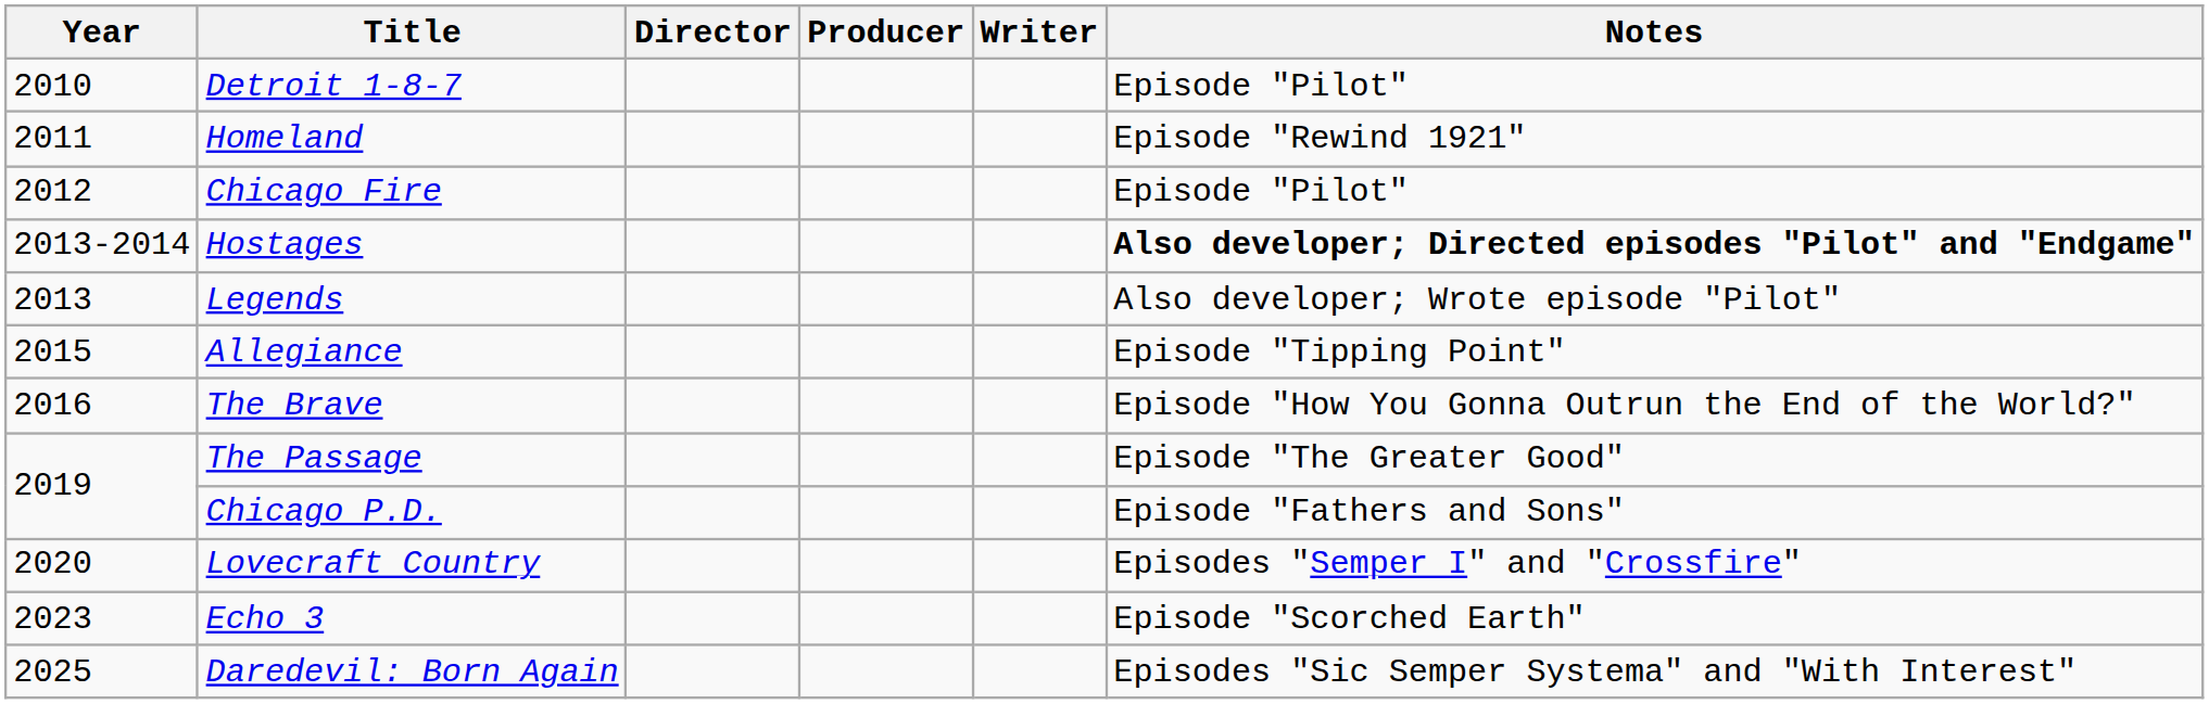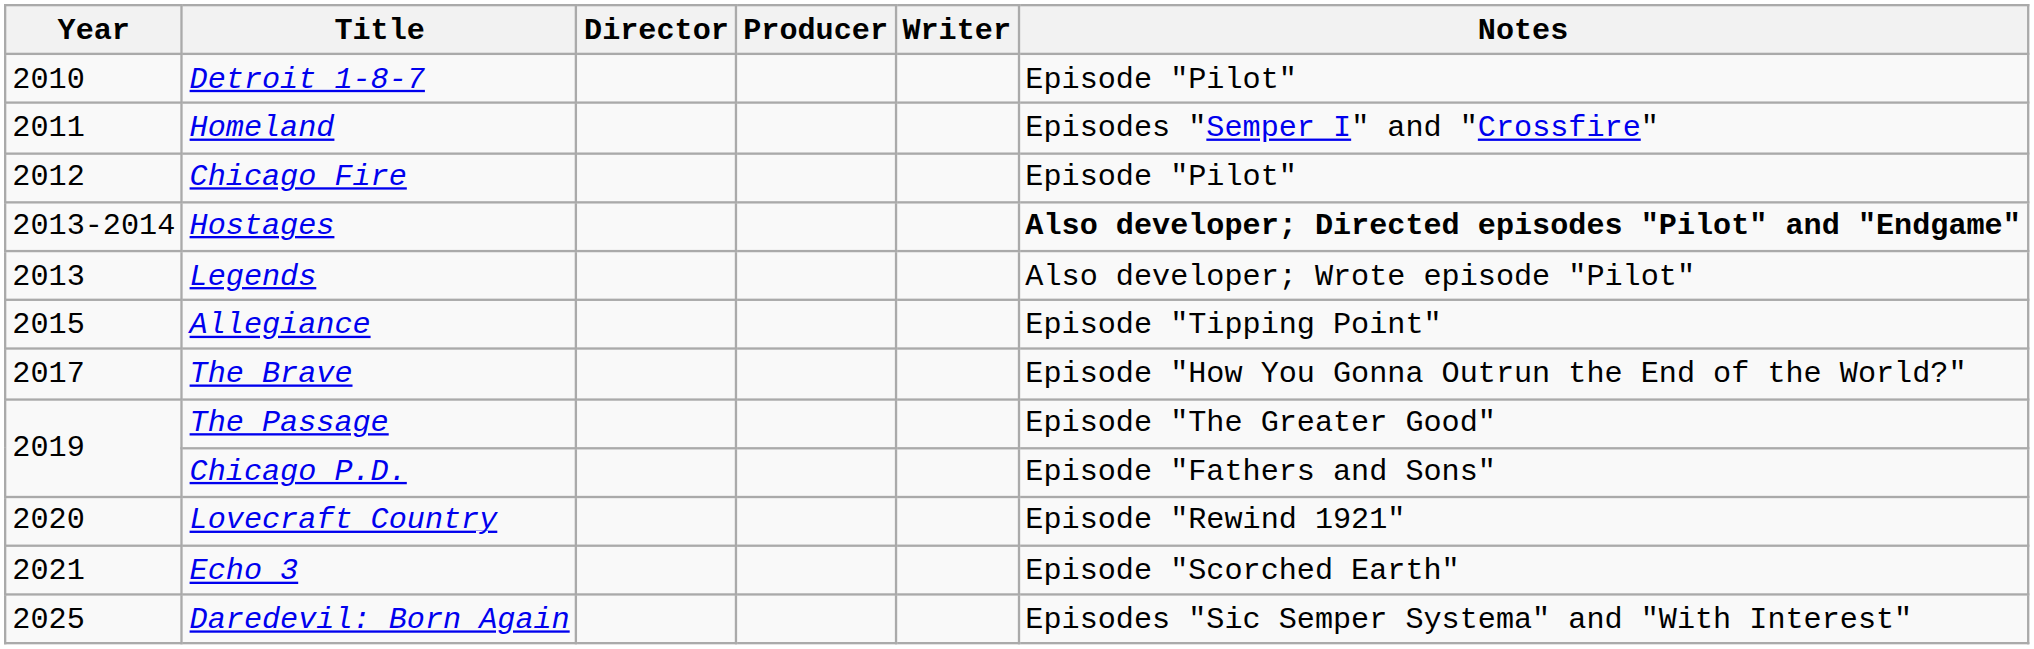Homeland | Notes: Episode "Rewind 1921" -> Episodes "Semper I" and "Crossfire"
The Brave | Year: 2016 -> 2017
Lovecraft Country | Notes: Episodes "Semper I" and "Crossfire" -> Episode "Rewind 1921"
Echo 3 | Year: 2023 -> 2021
